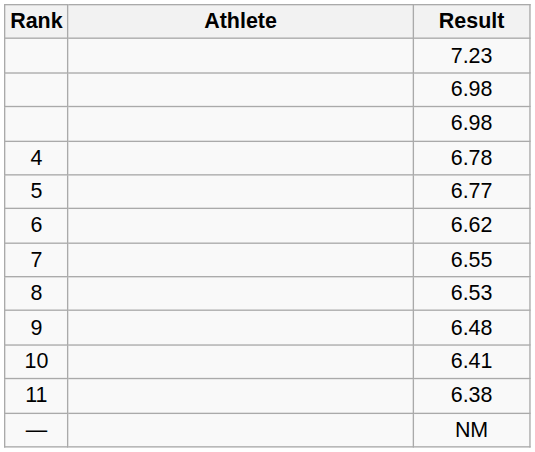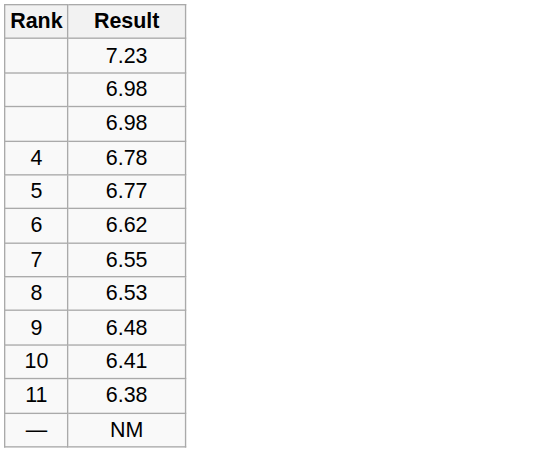- column: Athlete
